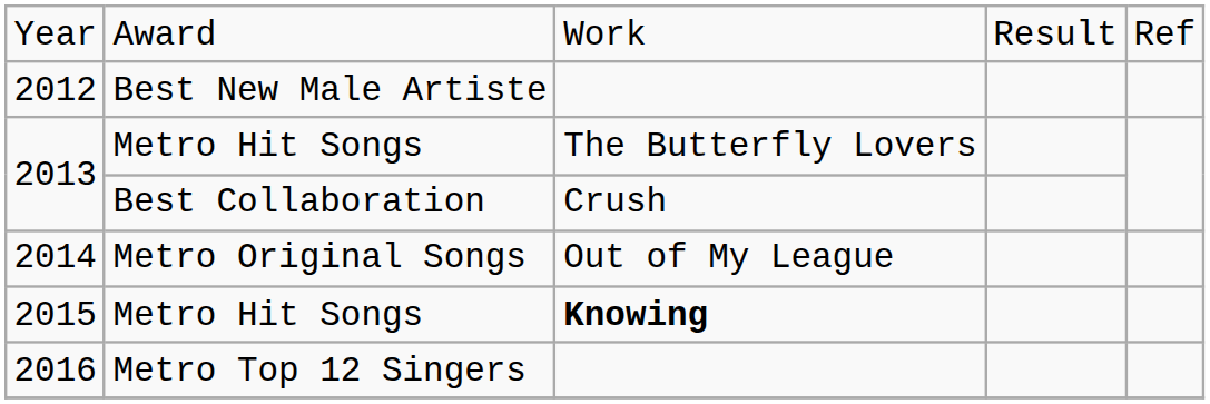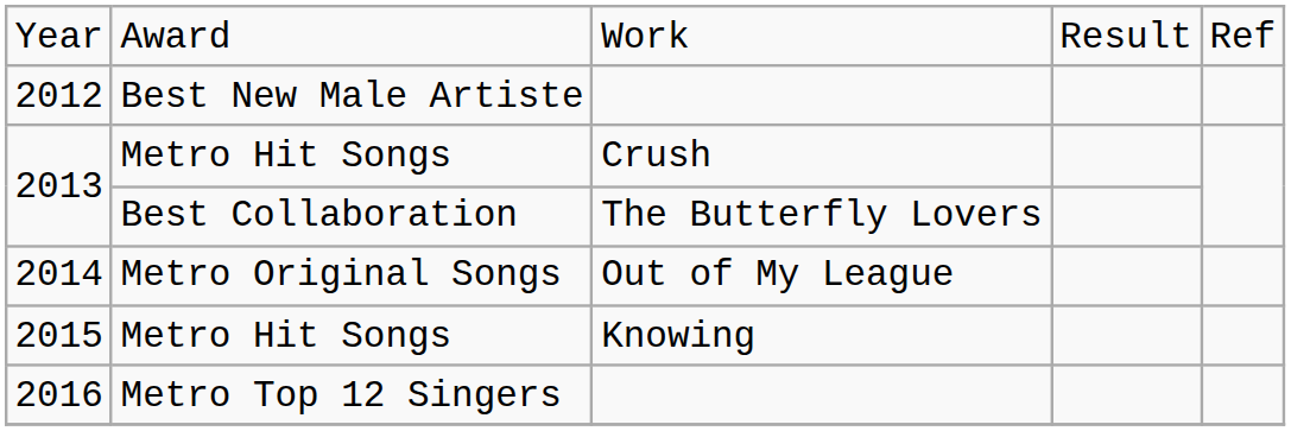2013 / Metro Hit Songs | column 3: The Butterfly Lovers -> Crush
2013 / Best Collaboration | column 3: Crush -> The Butterfly Lovers
2015 | column 3: bold -> normal
